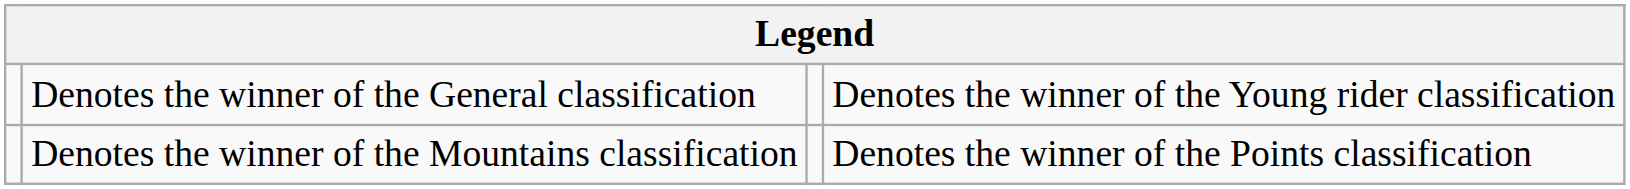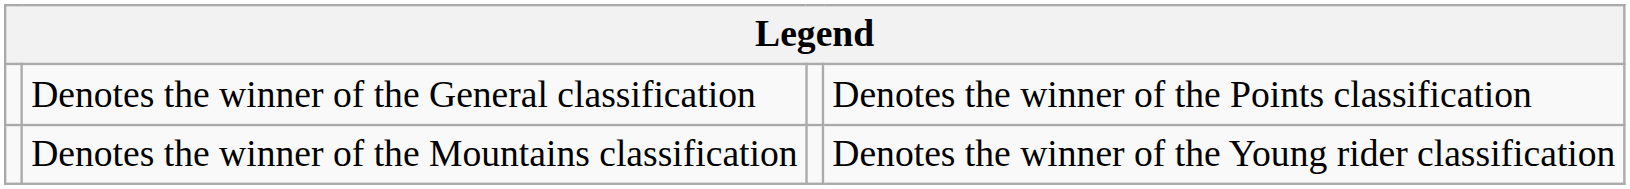Denotes the winner of the General classification | column 4: Denotes the winner of the Young rider classification -> Denotes the winner of the Points classification
Denotes the winner of the Mountains classification | column 4: Denotes the winner of the Points classification -> Denotes the winner of the Young rider classification
